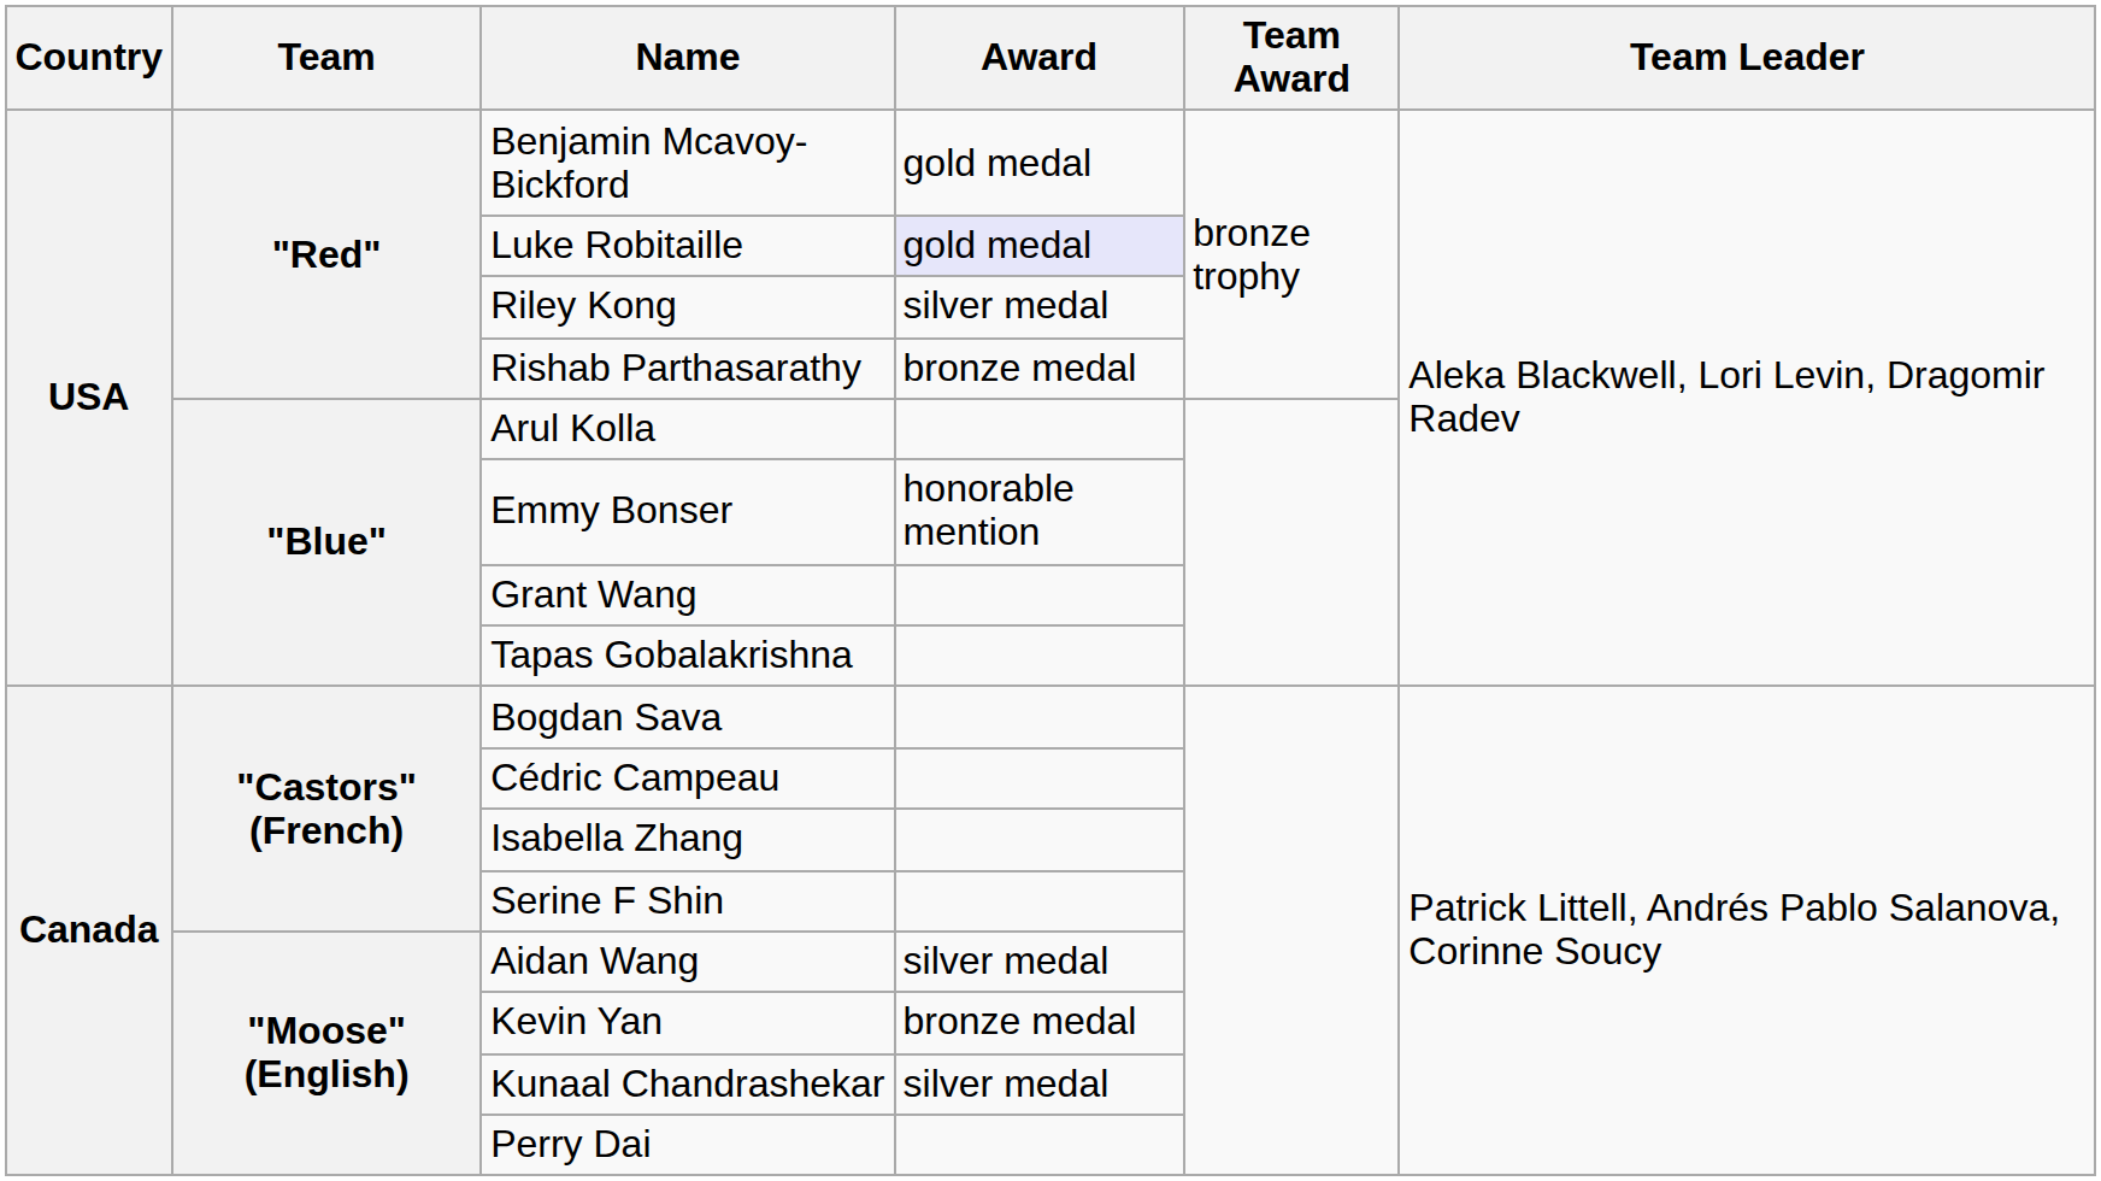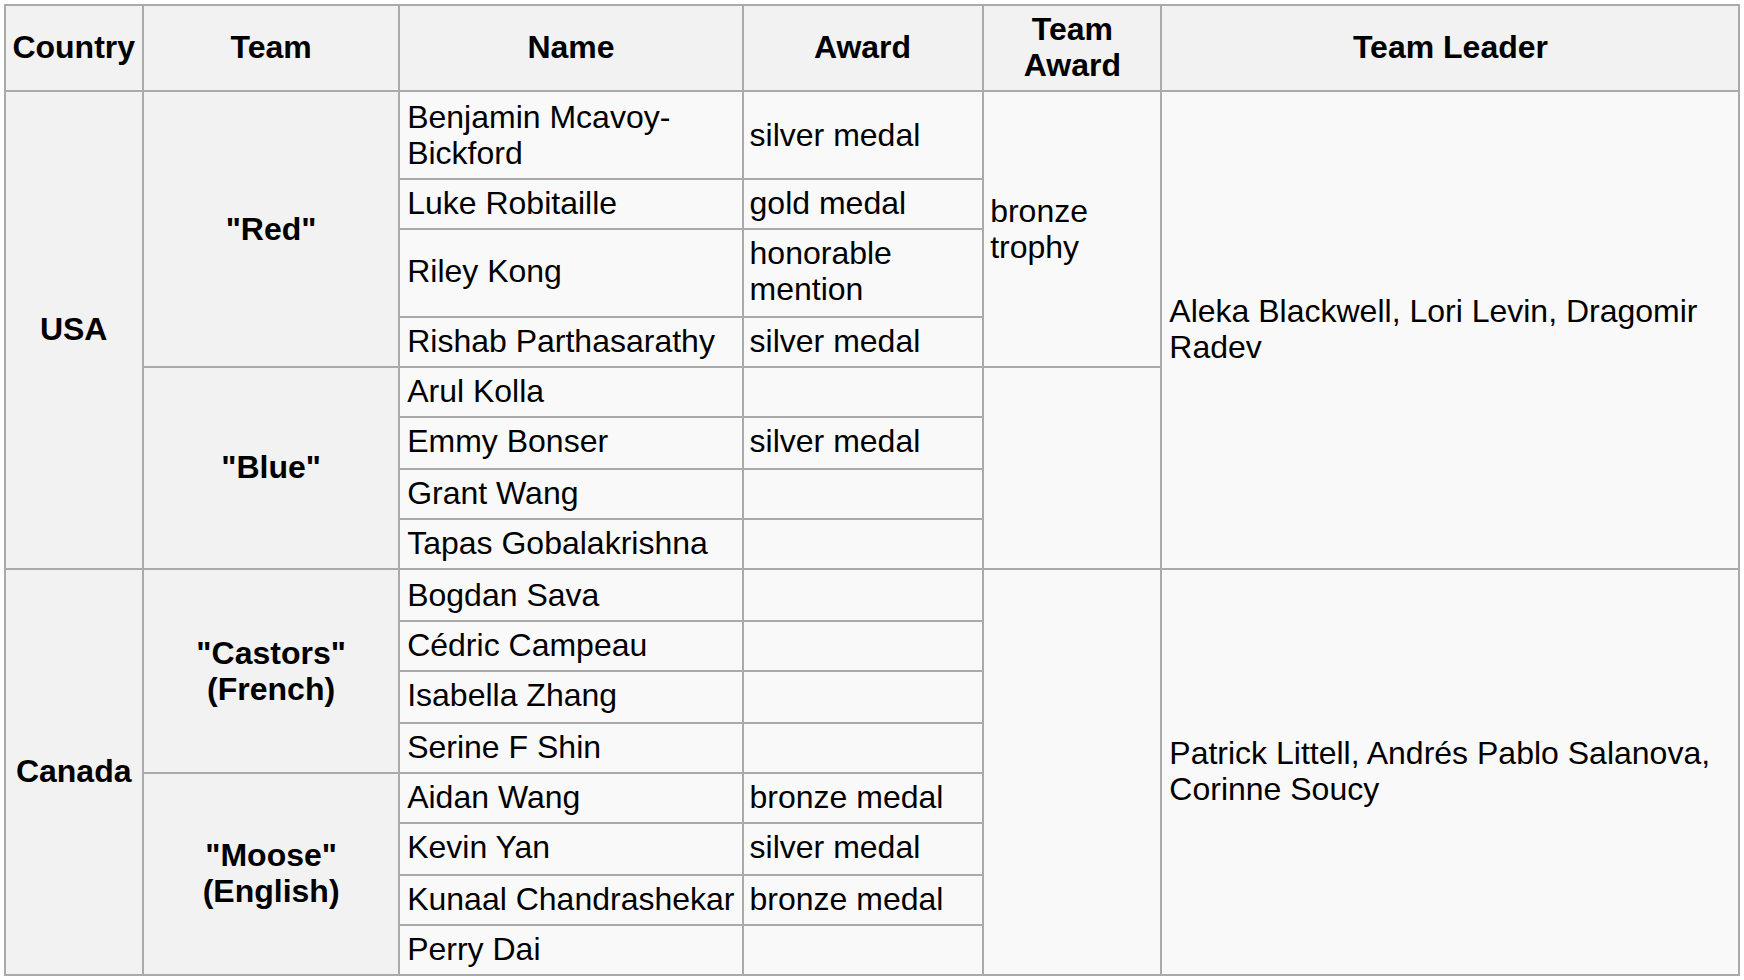Benjamin Mcavoy-Bickford | Award: gold medal -> silver medal
Luke Robitaille | Award: lavender background -> no background
Riley Kong | Award: silver medal -> honorable mention
Rishab Parthasarathy | Award: bronze medal -> silver medal
Emmy Bonser | Award: honorable mention -> silver medal
Aidan Wang | Award: silver medal -> bronze medal
Kevin Yan | Award: bronze medal -> silver medal
Kunaal Chandrashekar | Award: silver medal -> bronze medal
